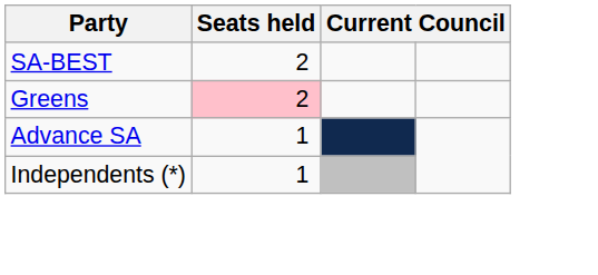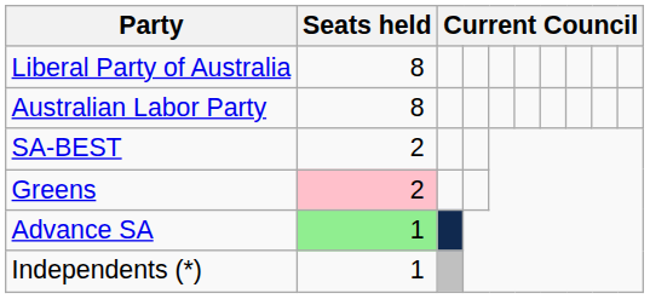+ row: Liberal Party of Australia | 8
+ row: Australian Labor Party | 8
Advance SA | Seats held: no background -> lightgreen background
